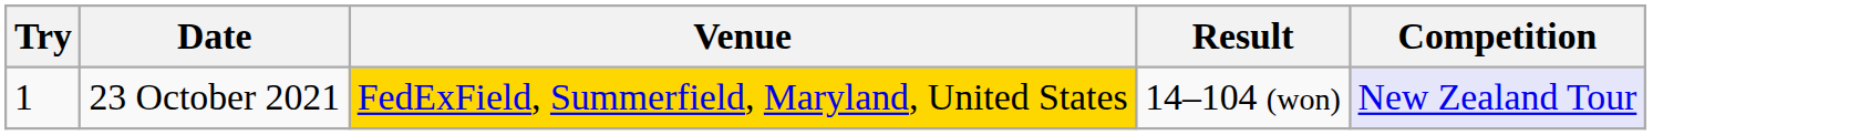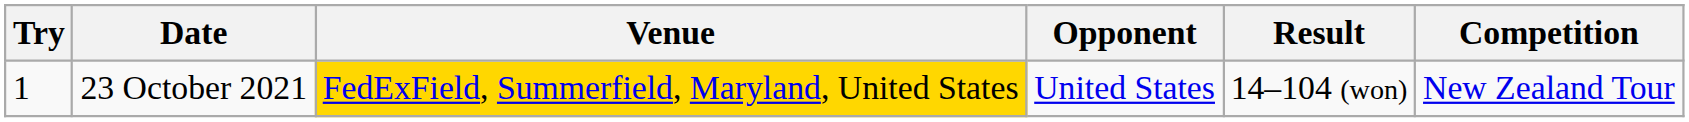+ column: Opponent | United States
23 October 2021 | Competition: lavender background -> no background
